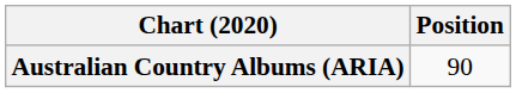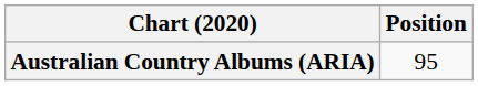Australian Country Albums (ARIA) | Position: 90 -> 95
